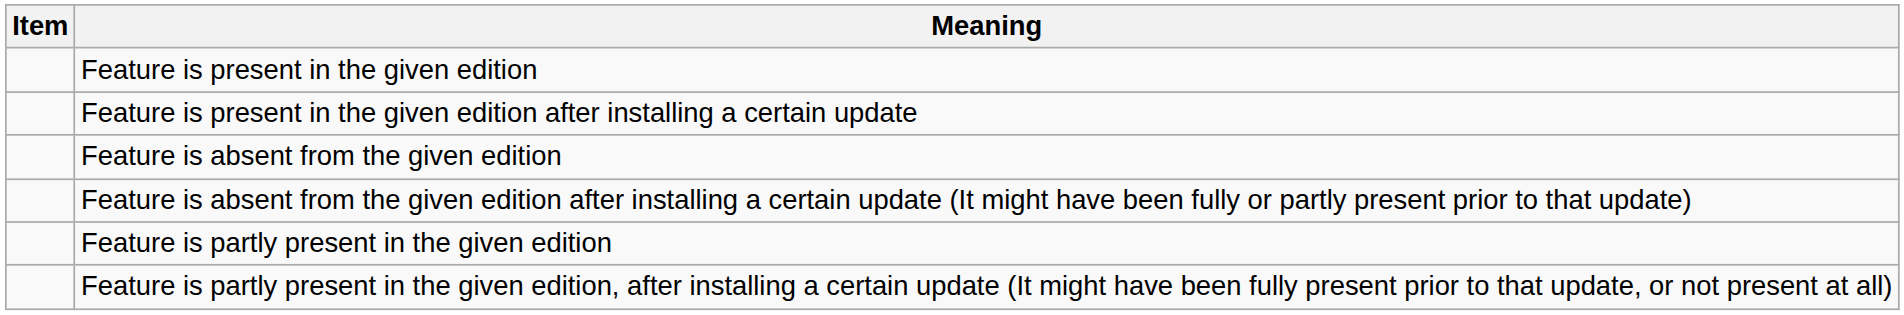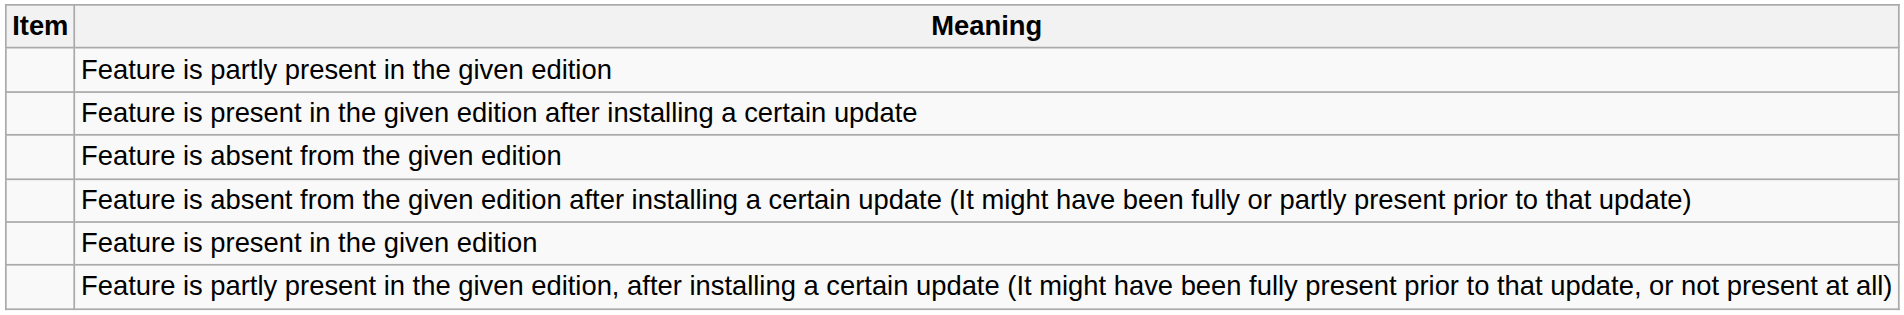rows swapped: Feature is present in the given edition <-> Feature is partly present in the given edition
